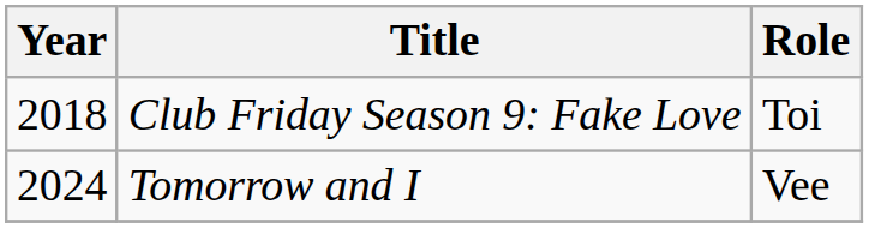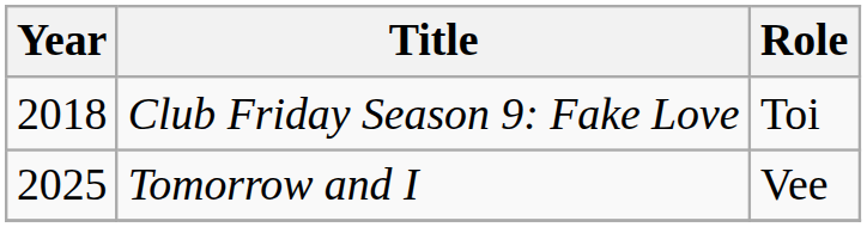Tomorrow and I | Year: 2024 -> 2025
